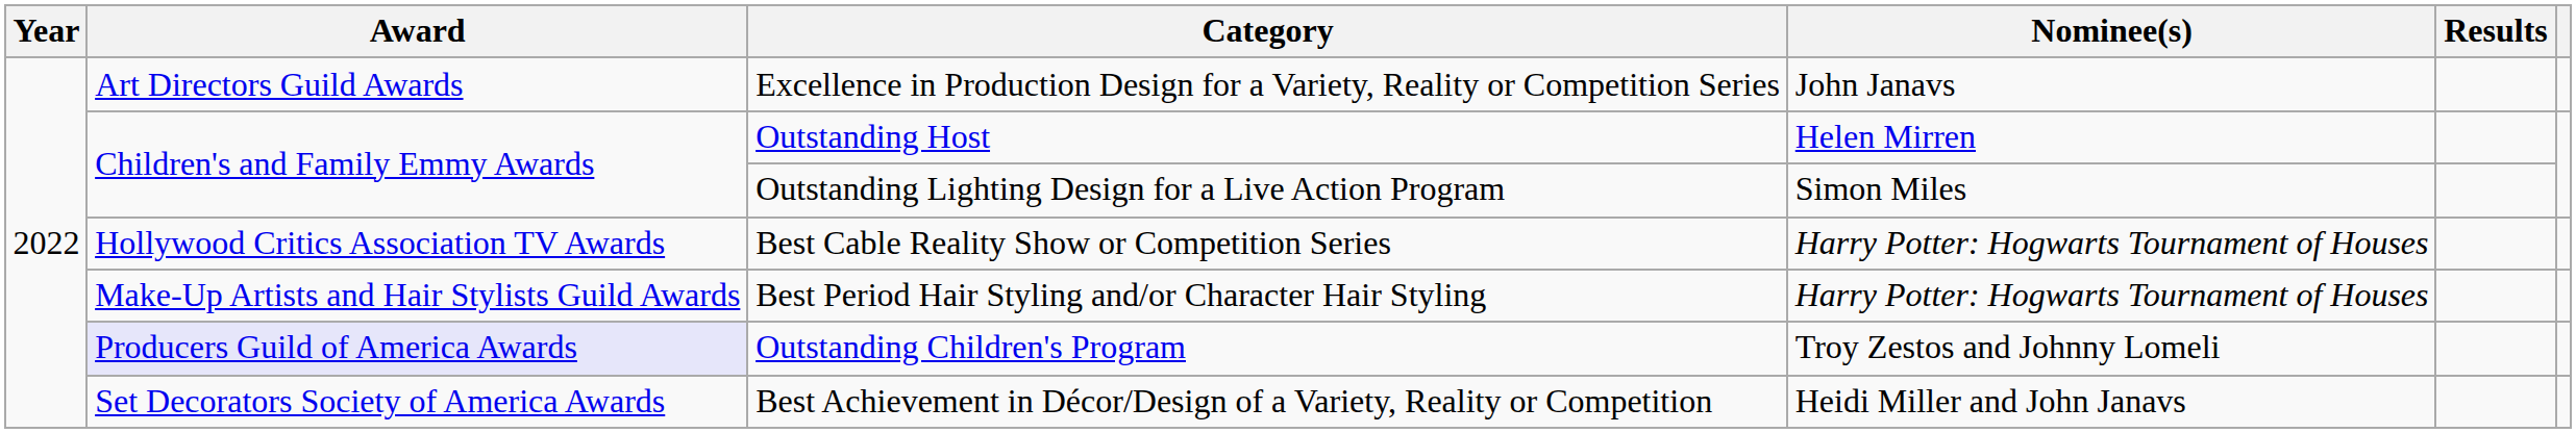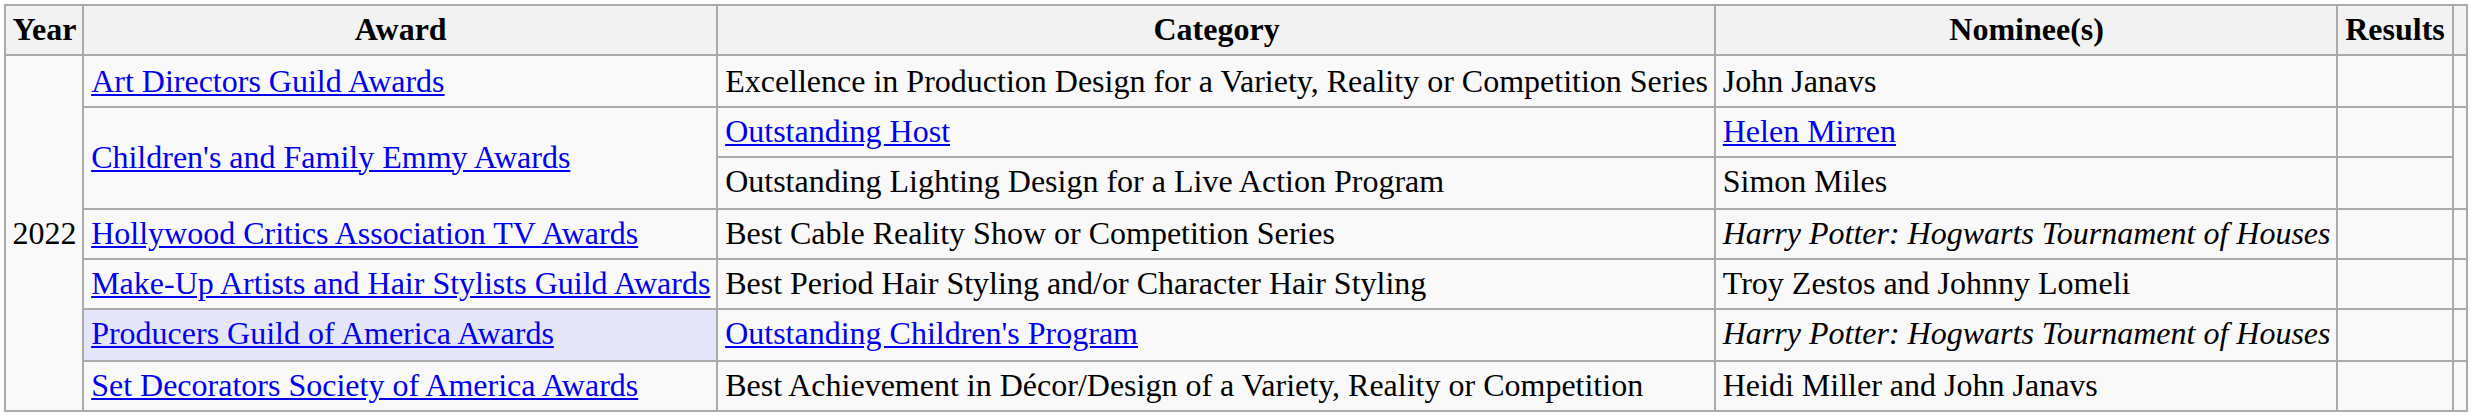Best Period Hair Styling and/or Character Hair Styling | Nominee(s): Harry Potter: Hogwarts Tournament of Houses -> Troy Zestos and Johnny Lomeli
Outstanding Children's Program | Nominee(s): Troy Zestos and Johnny Lomeli -> Harry Potter: Hogwarts Tournament of Houses
